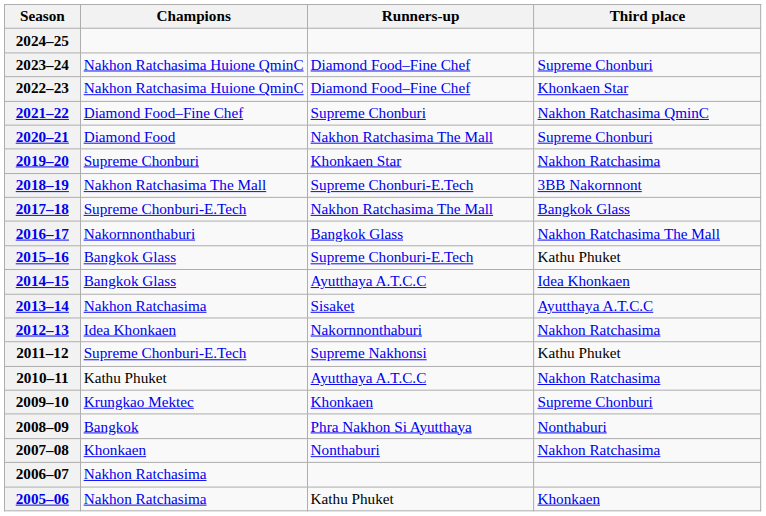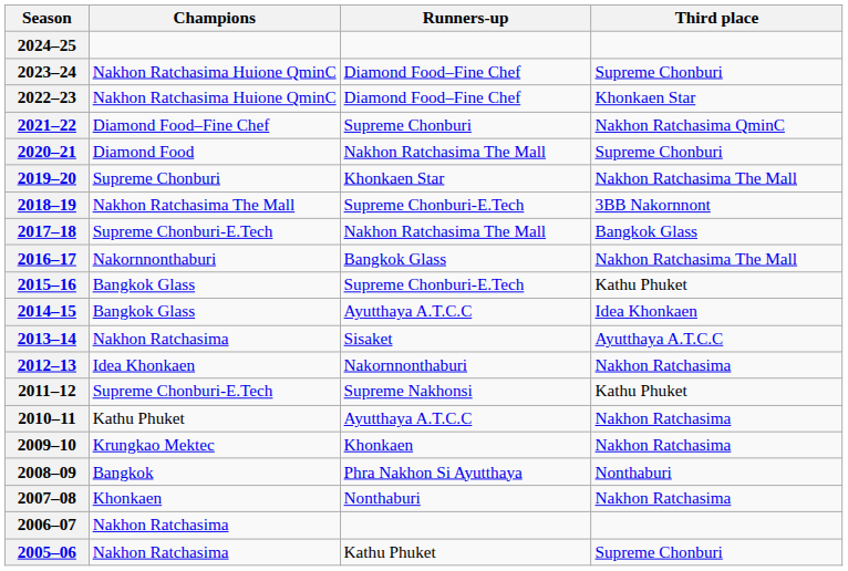2019–20 | Third place: Nakhon Ratchasima -> Nakhon Ratchasima The Mall
2009–10 | Third place: Supreme Chonburi -> Nakhon Ratchasima
2005–06 | Third place: Khonkaen -> Supreme Chonburi
